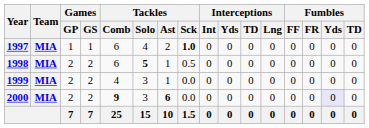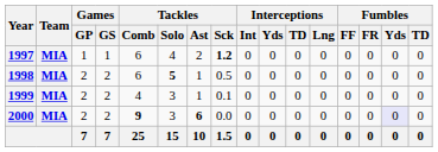1997 | Tackles / Sck: 1.0 -> 1.2
1999 | Tackles / Sck: 0.0 -> 0.1
